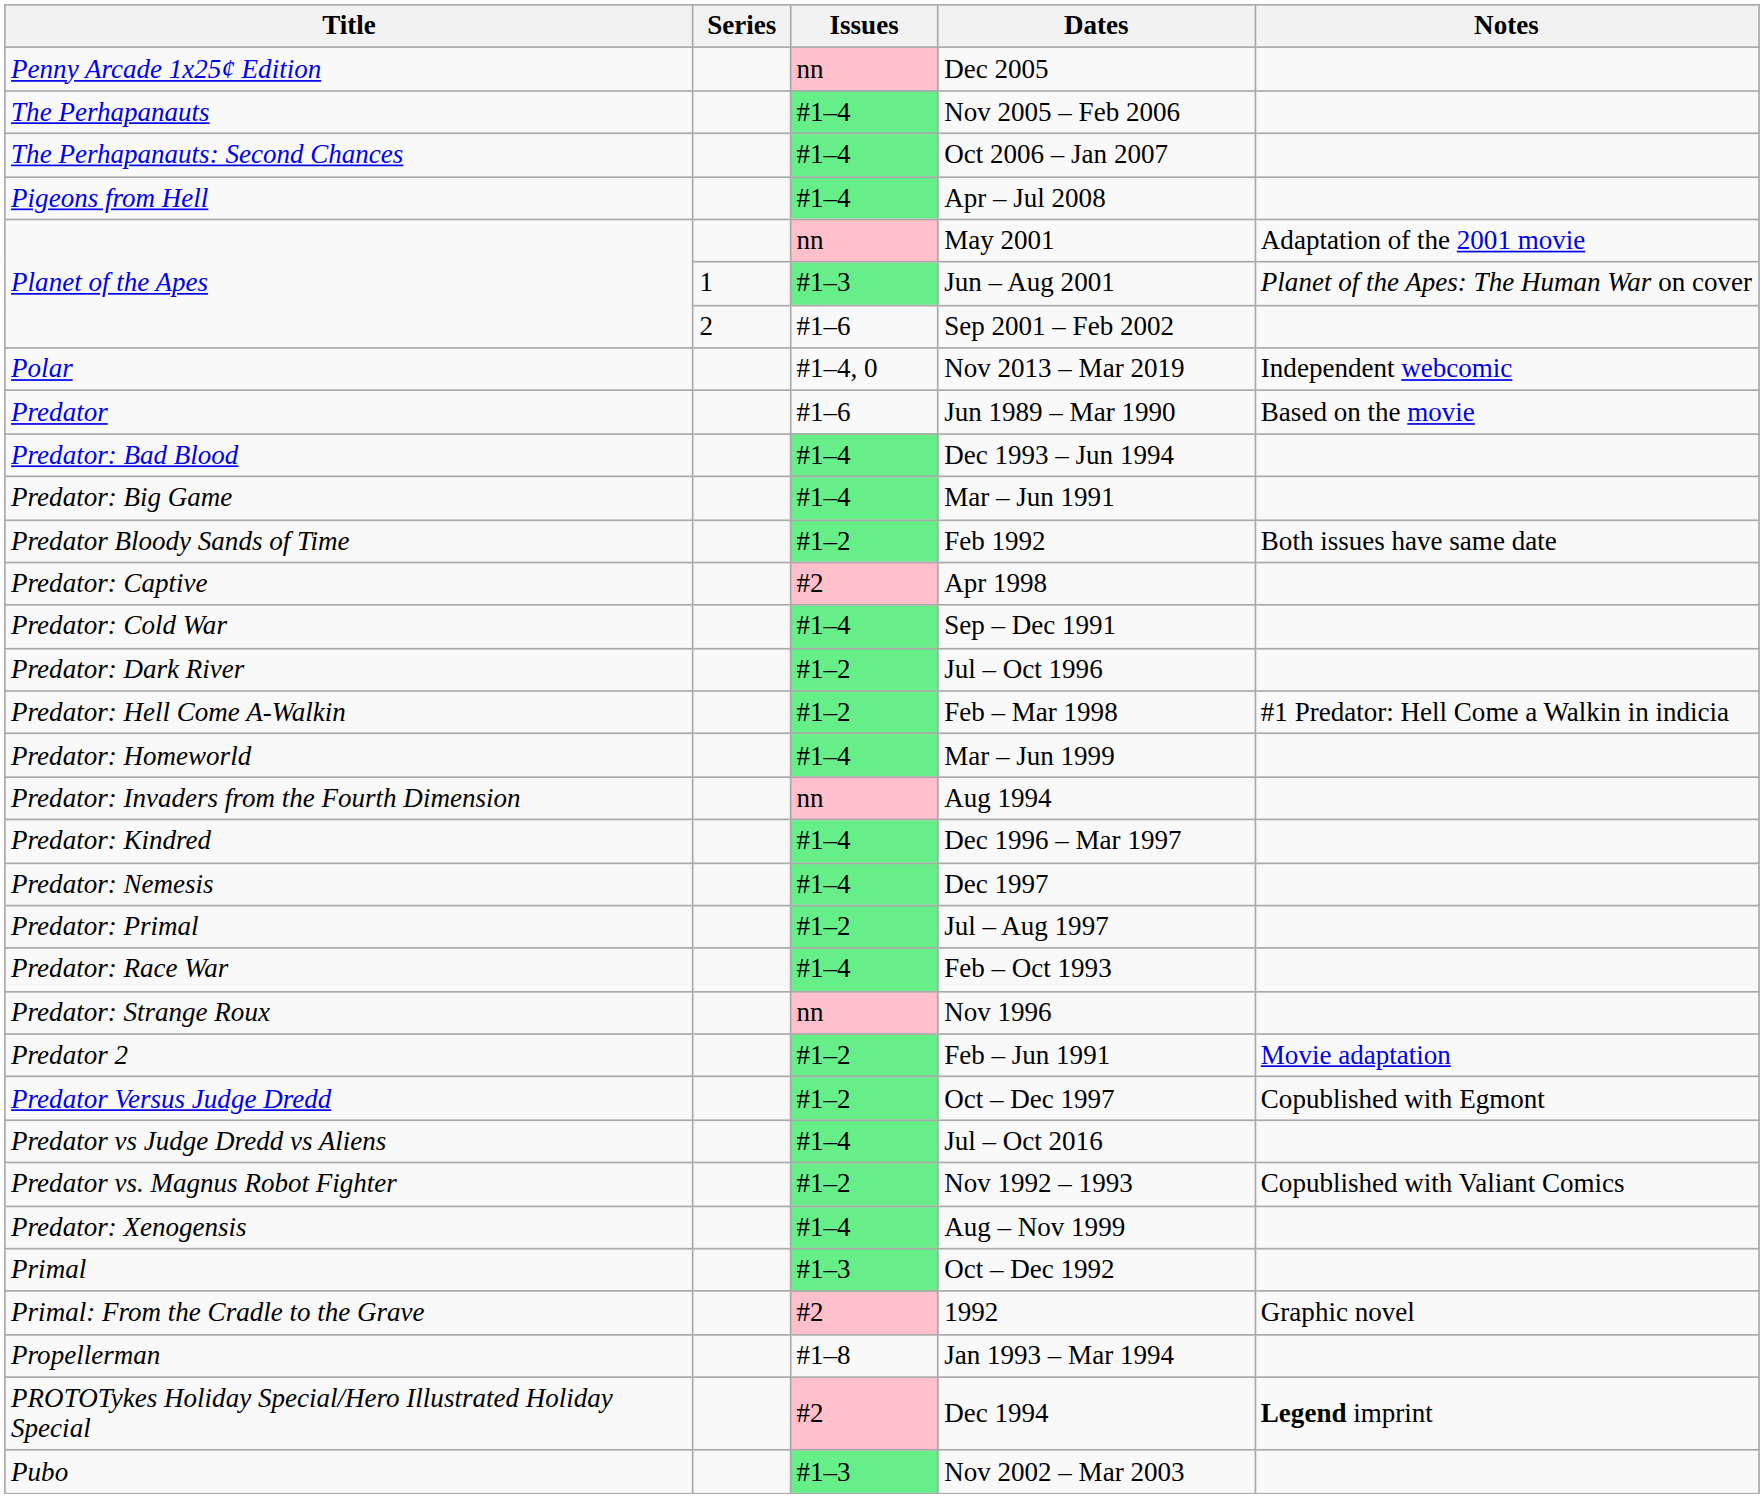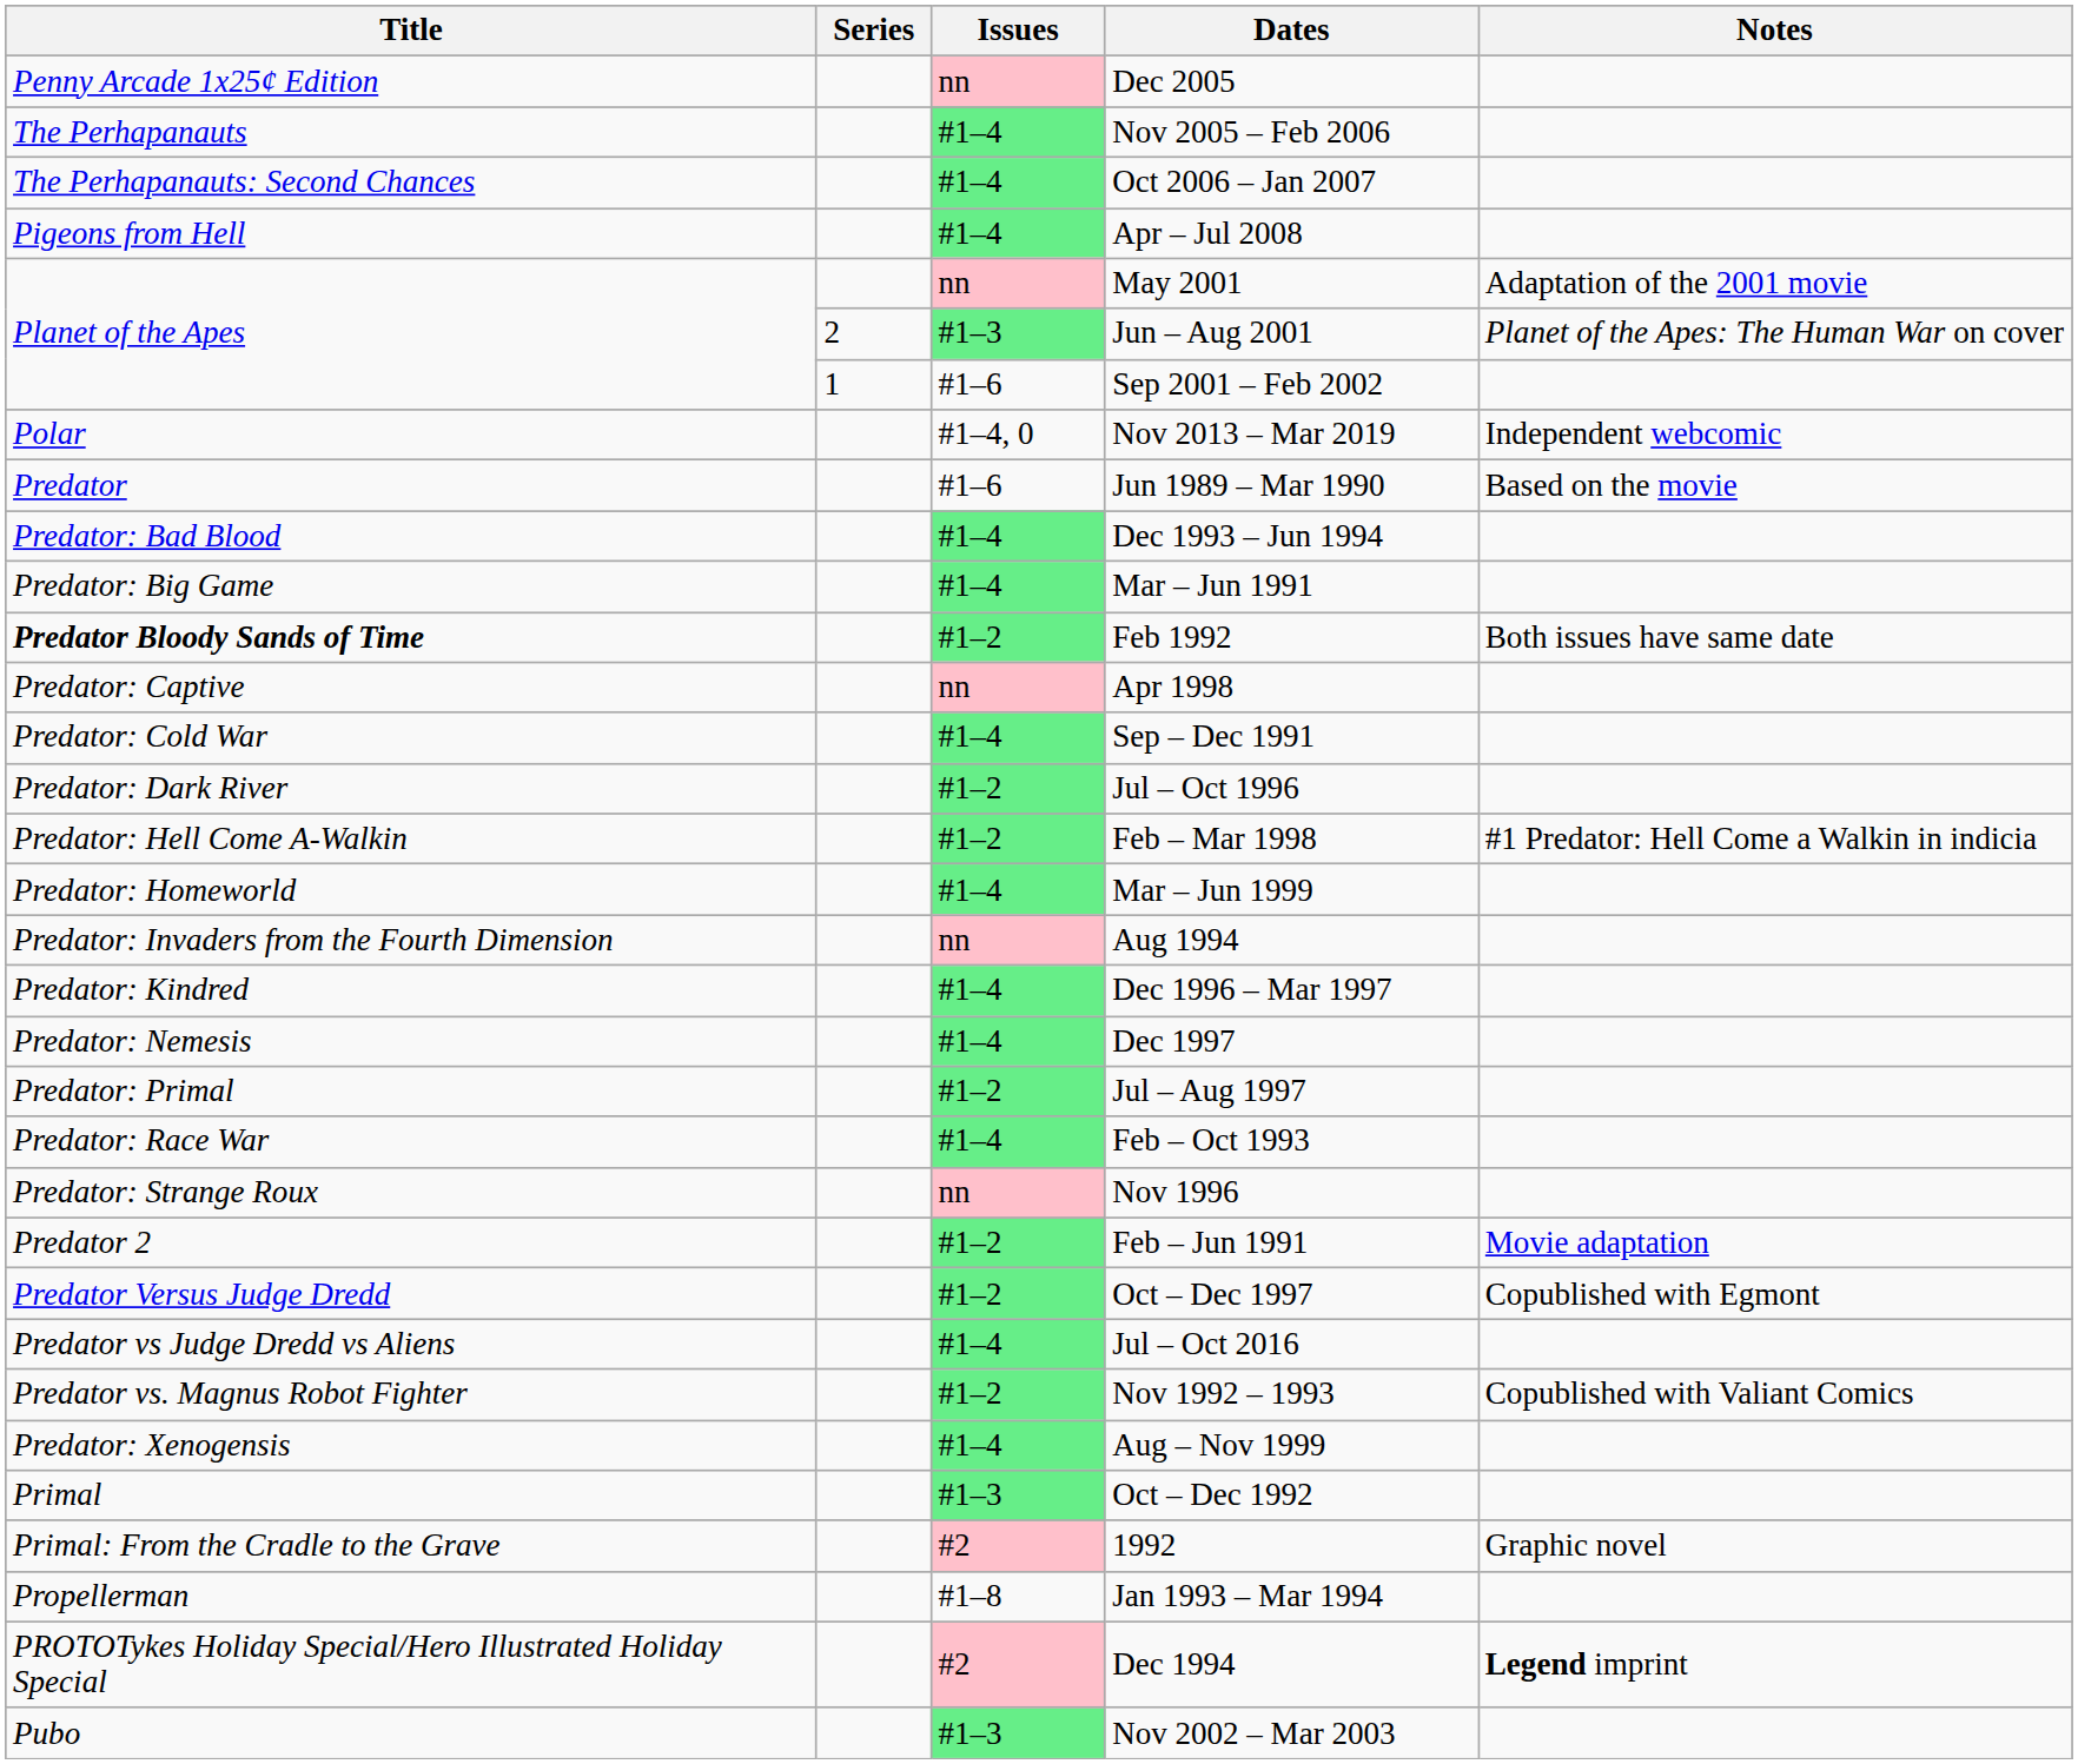Jun – Aug 2001 | Series: 1 -> 2
Sep 2001 – Feb 2002 | Series: 2 -> 1
Feb 1992 | Title: normal -> bold
Apr 1998 | Issues: #2 -> nn
